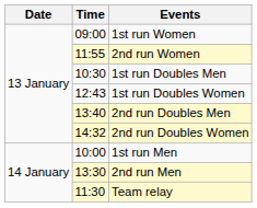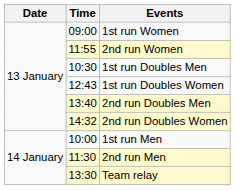2nd run Men | Time: 13:30 -> 11:30
Team relay | Time: 11:30 -> 13:30
